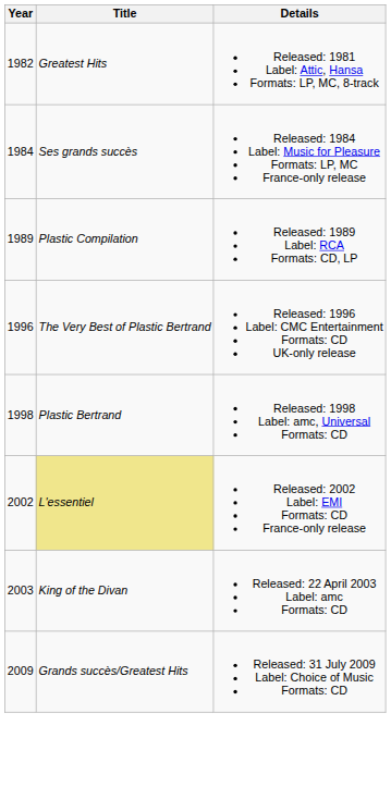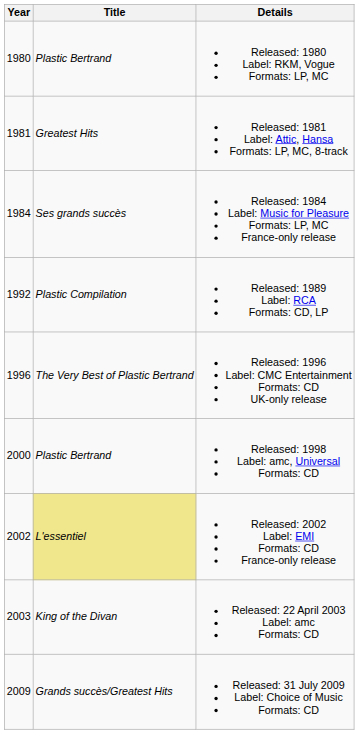+ row: 1980 | Plastic Bertrand | Released: 1980 Label: RKM, Vogue Formats: LP, MC
Released: 1981 Label: Attic, Hansa Formats: LP, MC, 8-track | Year: 1982 -> 1981
Released: 1989 Label: RCA Formats: CD, LP | Year: 1989 -> 1992
Released: 1998 Label: amc, Universal Formats: CD | Year: 1998 -> 2000
